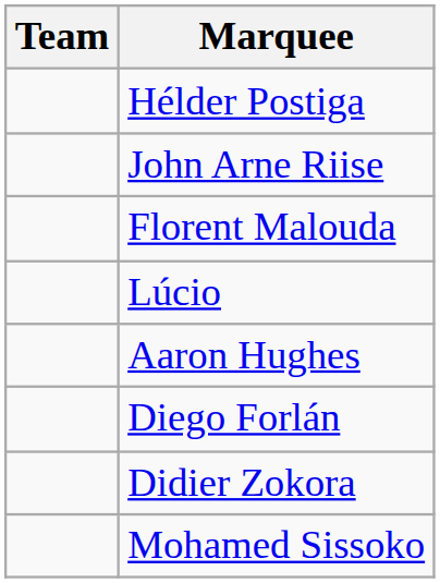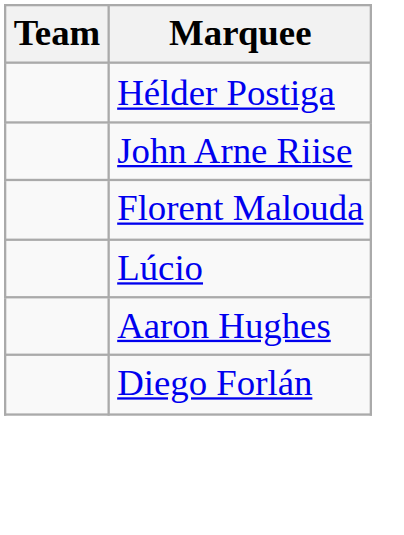- row: Didier Zokora
- row: Mohamed Sissoko
